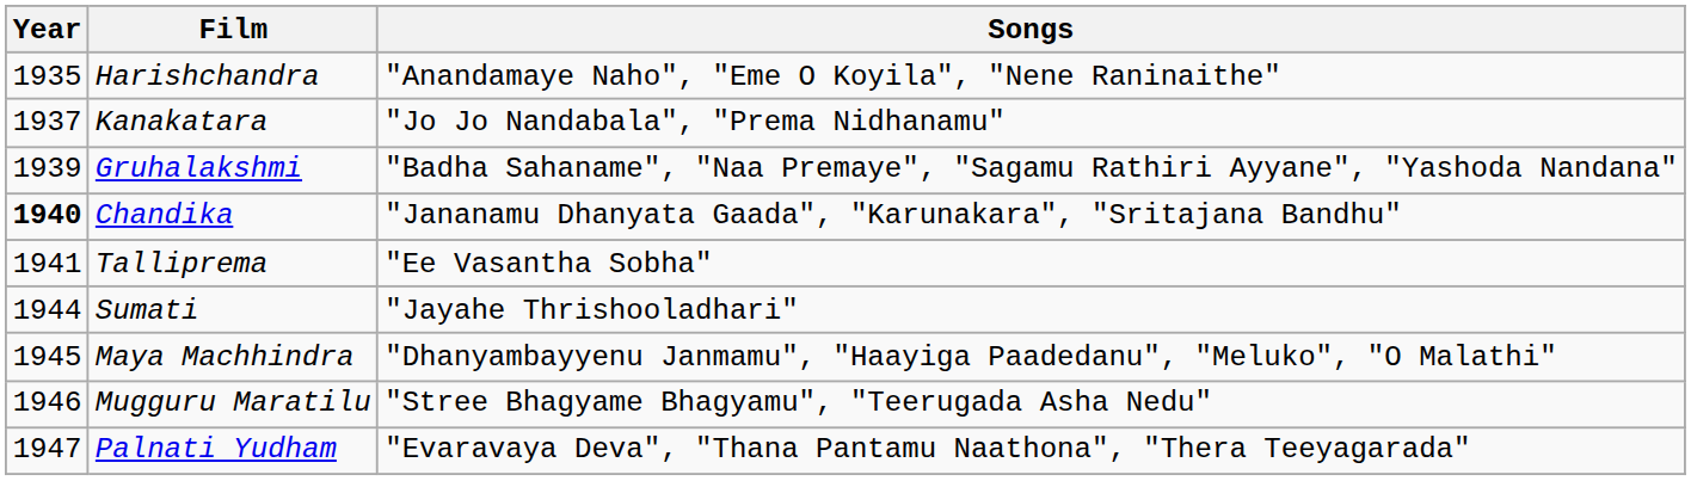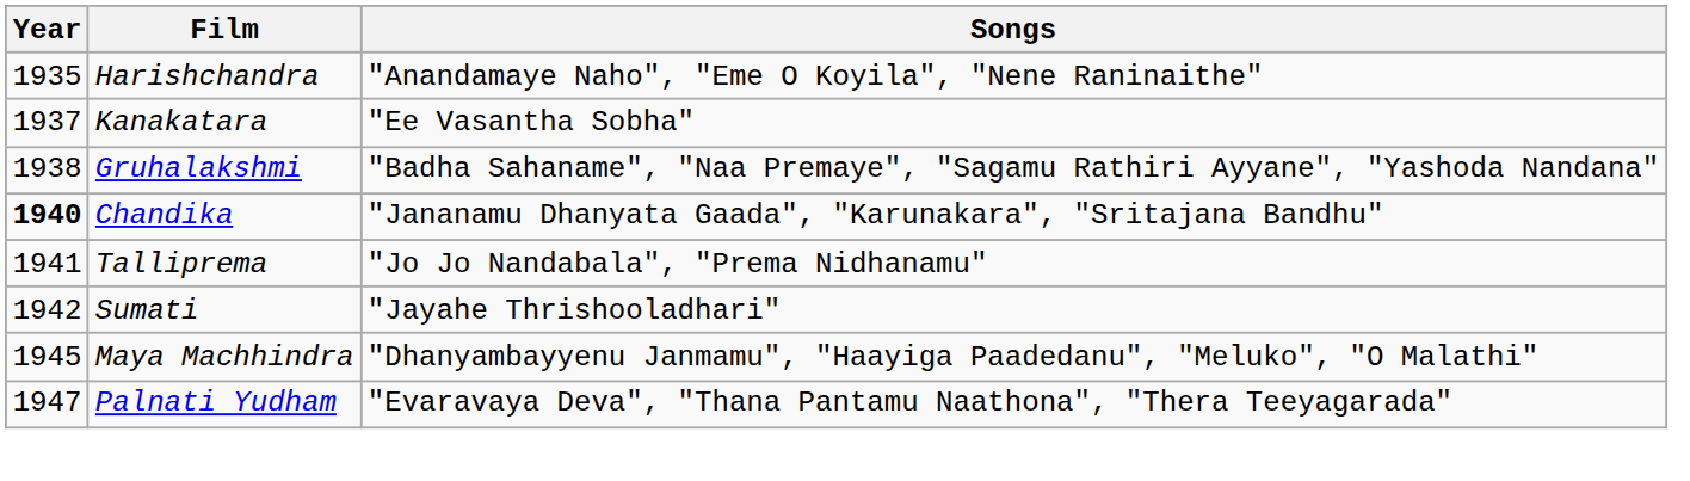Kanakatara | Songs: "Jo Jo Nandabala", "Prema Nidhanamu" -> "Ee Vasantha Sobha"
Gruhalakshmi | Year: 1939 -> 1938
Talliprema | Songs: "Ee Vasantha Sobha" -> "Jo Jo Nandabala", "Prema Nidhanamu"
Sumati | Year: 1944 -> 1942
- row: 1946 | Mugguru Maratilu | "Stree Bhagyame Bhagyamu", "Teerugada Asha Nedu"
